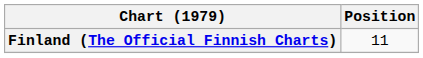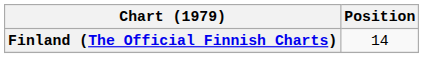Finland (The Official Finnish Charts) | Position: 11 -> 14
